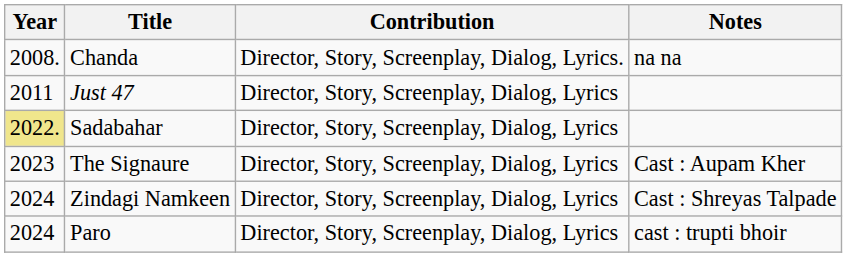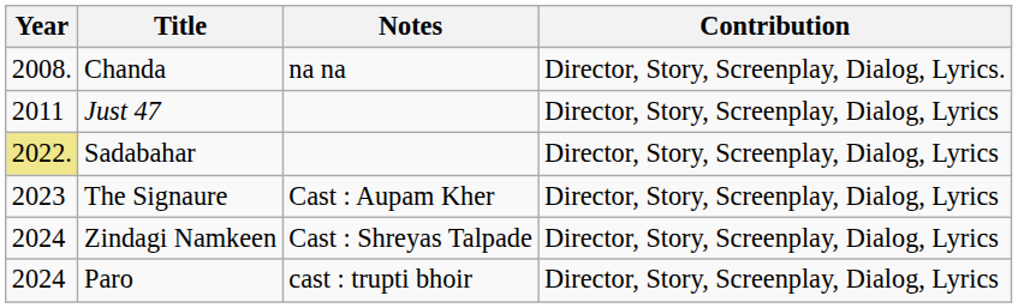columns swapped: Contribution <-> Notes
